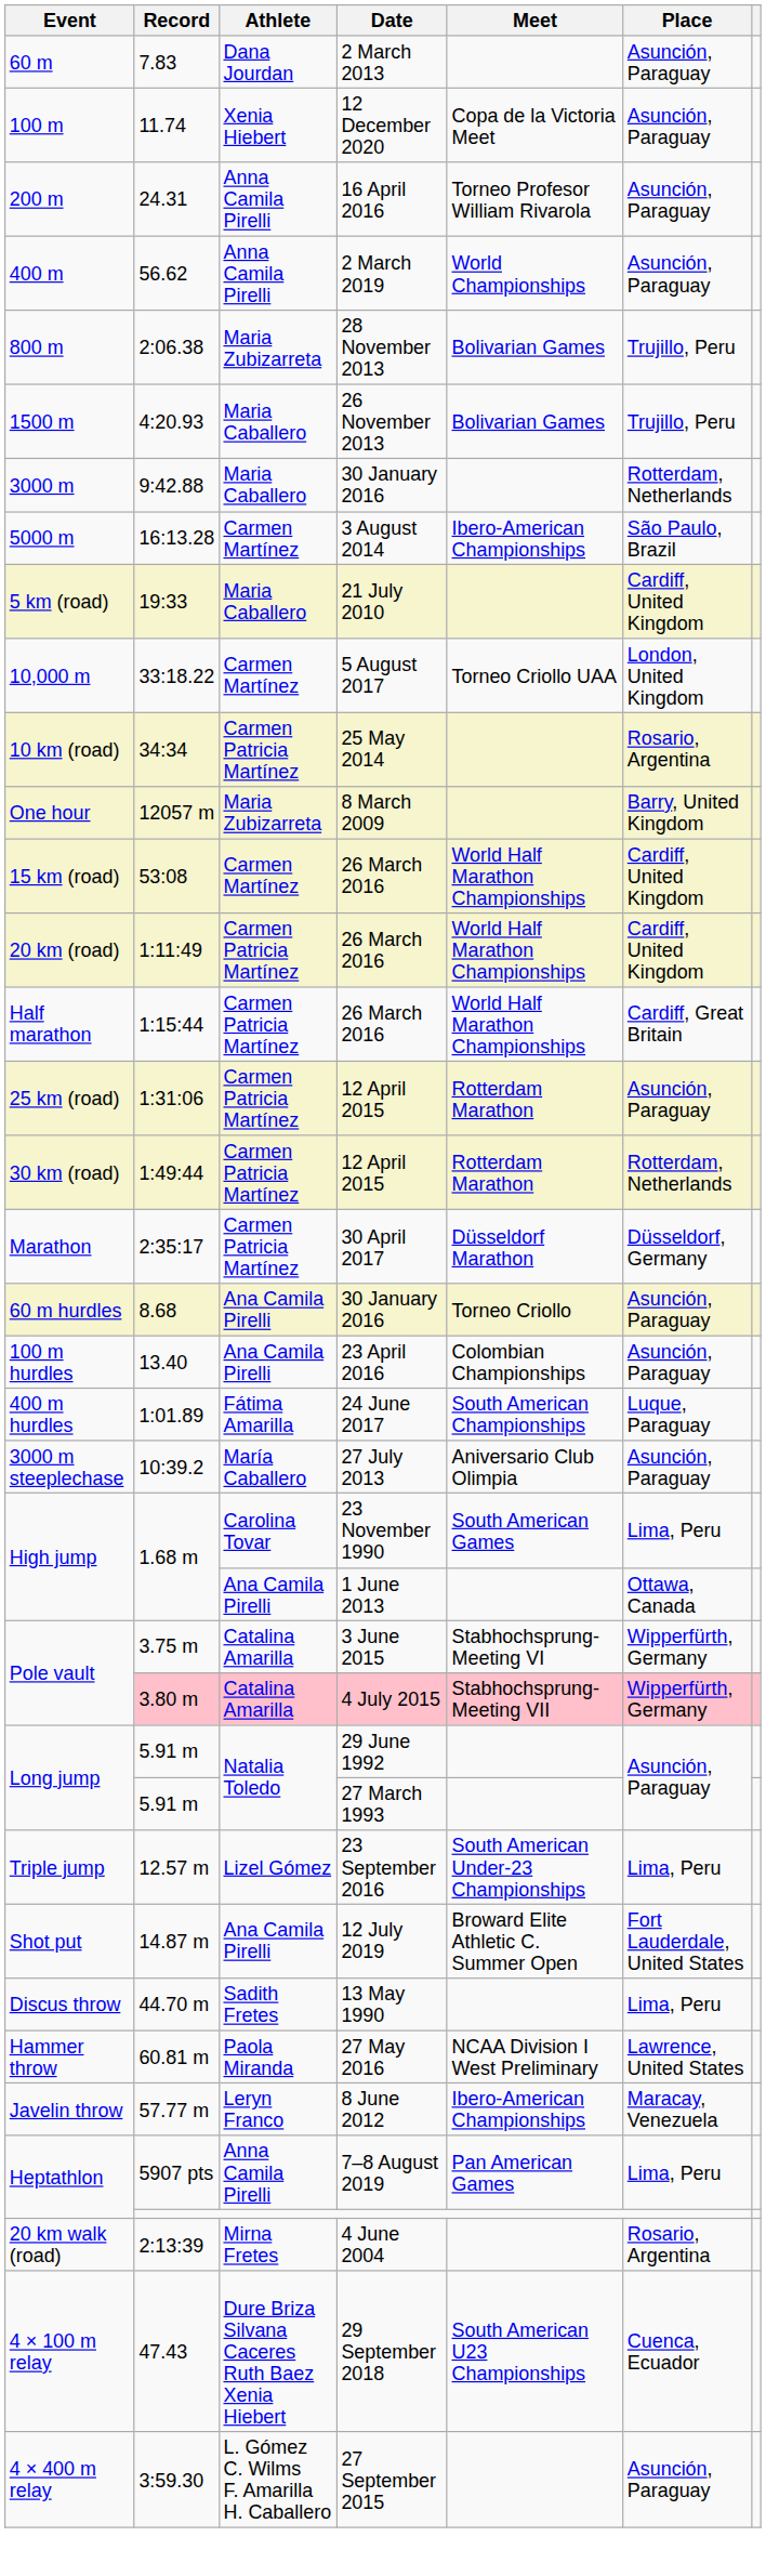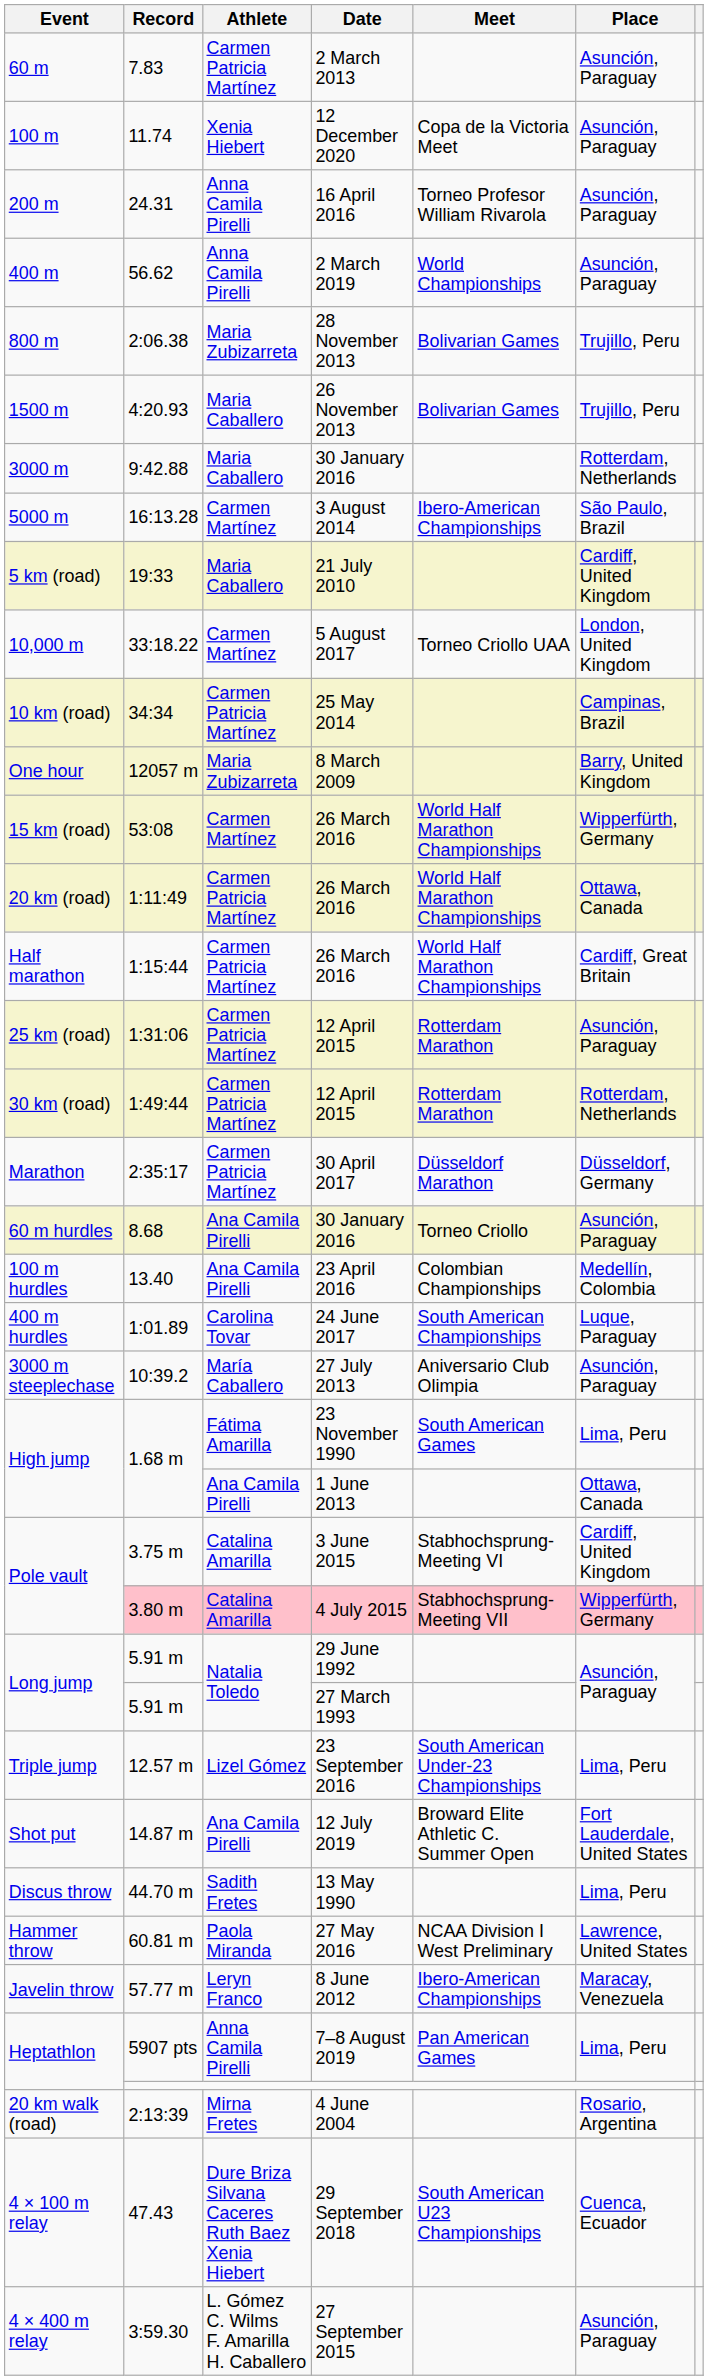7.83 | Athlete: Dana Jourdan -> Carmen Patricia Martínez
34:34 | Place: Rosario, Argentina -> Campinas, Brazil
53:08 | Place: Cardiff, United Kingdom -> Wipperfürth, Germany
1:11:49 | Place: Cardiff, United Kingdom -> Ottawa, Canada
13.40 | Place: Asunción, Paraguay -> Medellín, Colombia
1:01.89 | Athlete: Fátima Amarilla -> Carolina Tovar
1.68 m / 23 November 1990 | Athlete: Carolina Tovar -> Fátima Amarilla
3.75 m | Place: Wipperfürth, Germany -> Cardiff, United Kingdom
